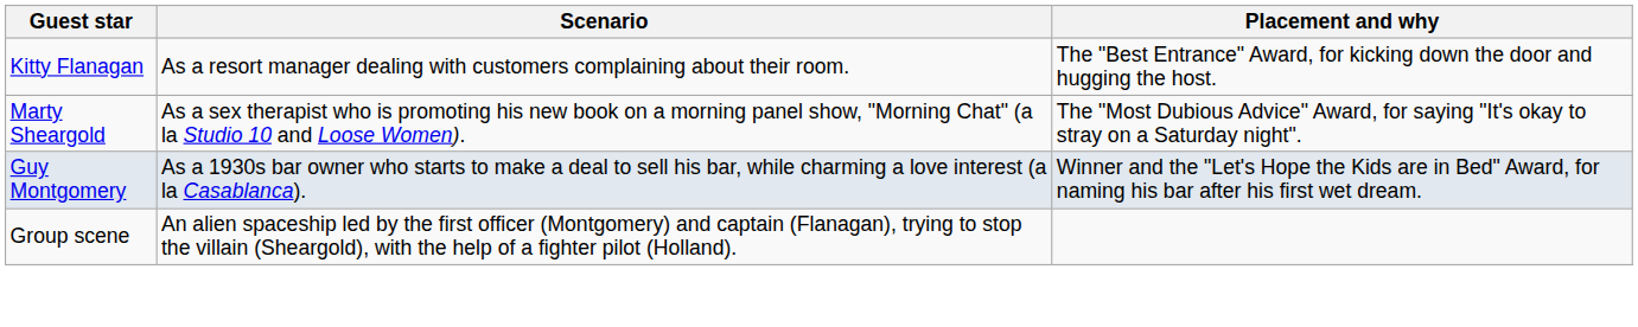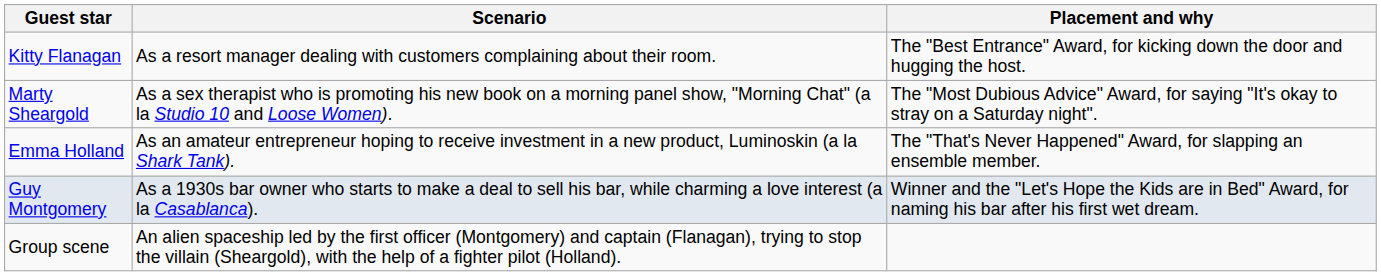+ row: Emma Holland | As an amateur entrepreneur hoping to receive investment in a new product, Luminoskin (a la Shark Tank). | The "That's Never Happened" Award, for slapping an ensemble member.
